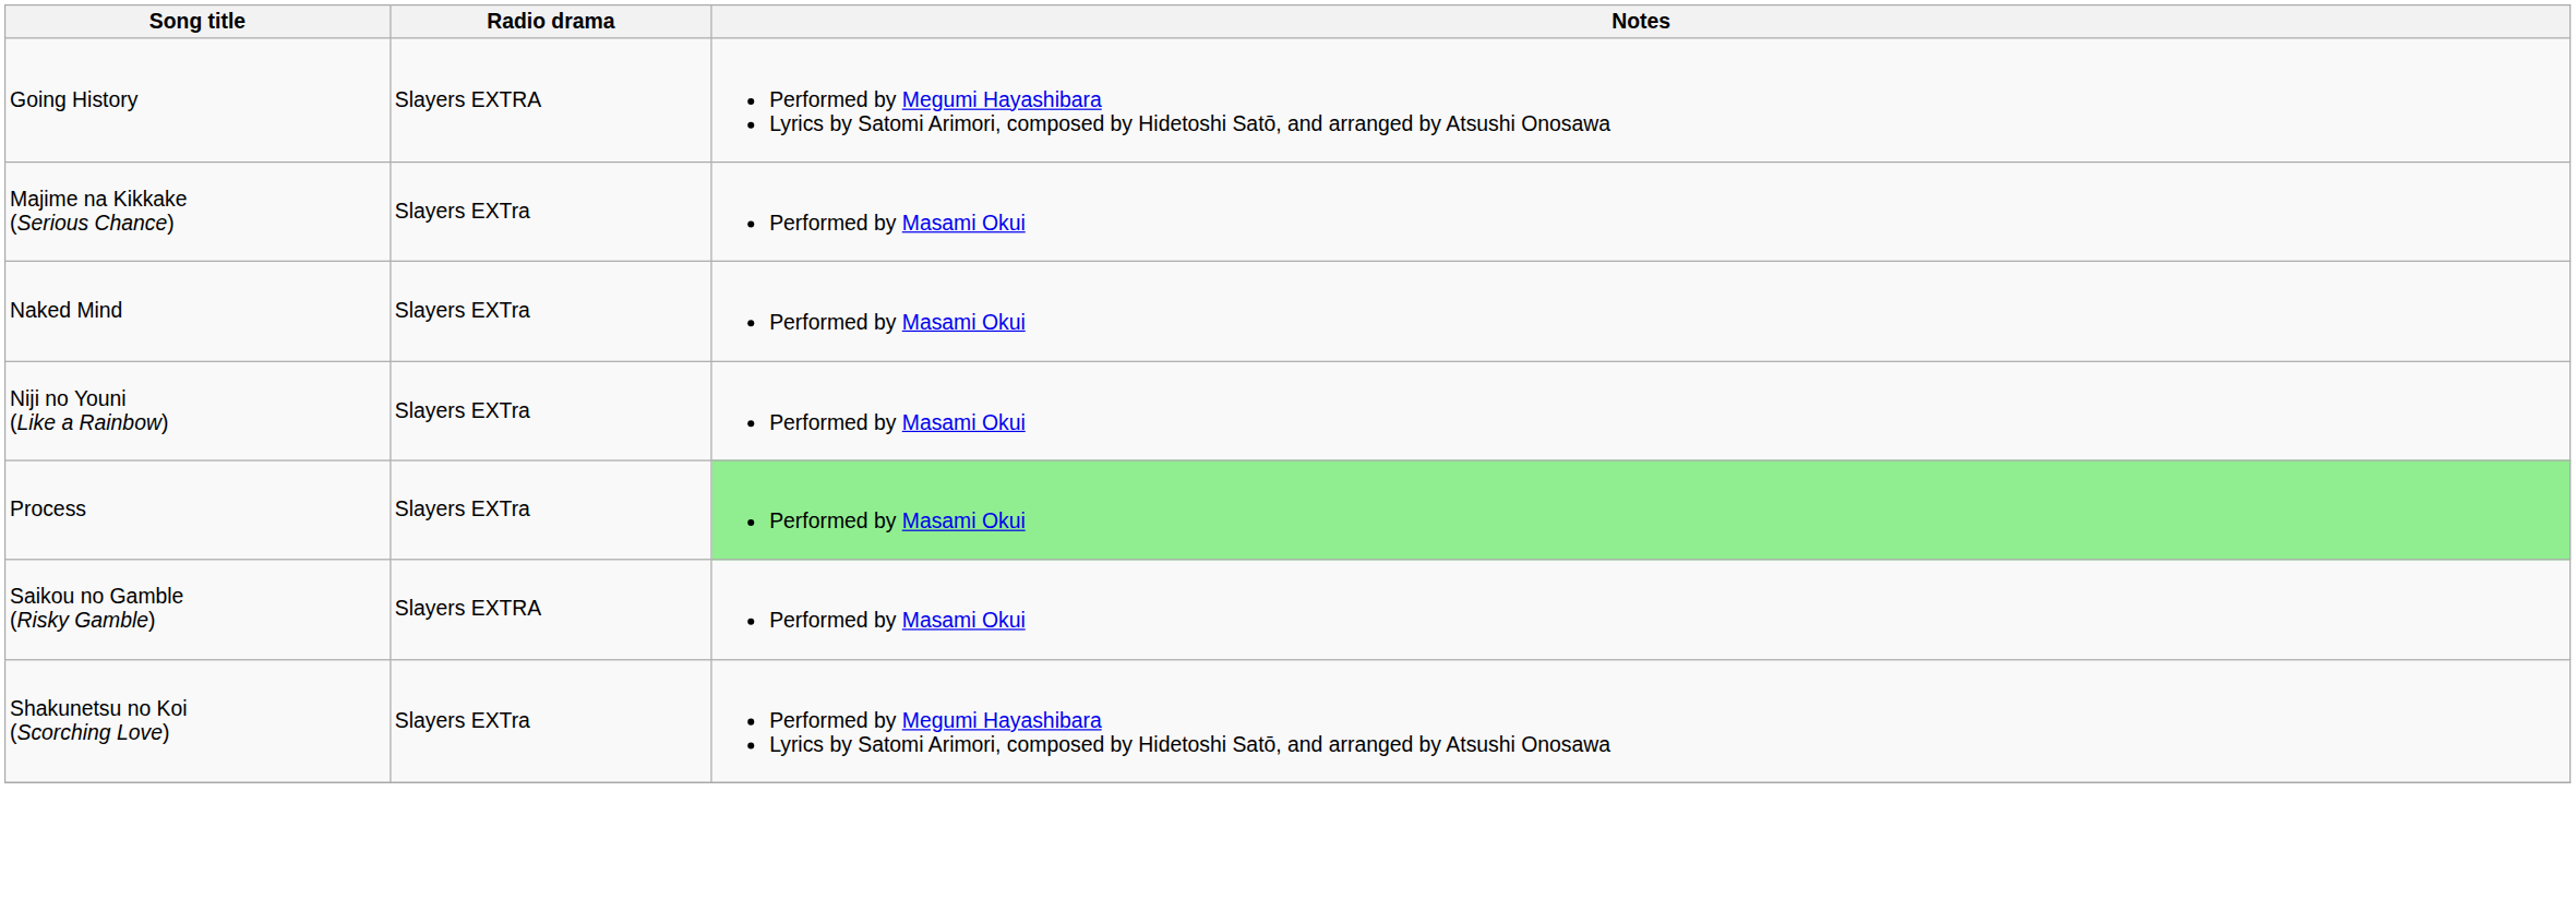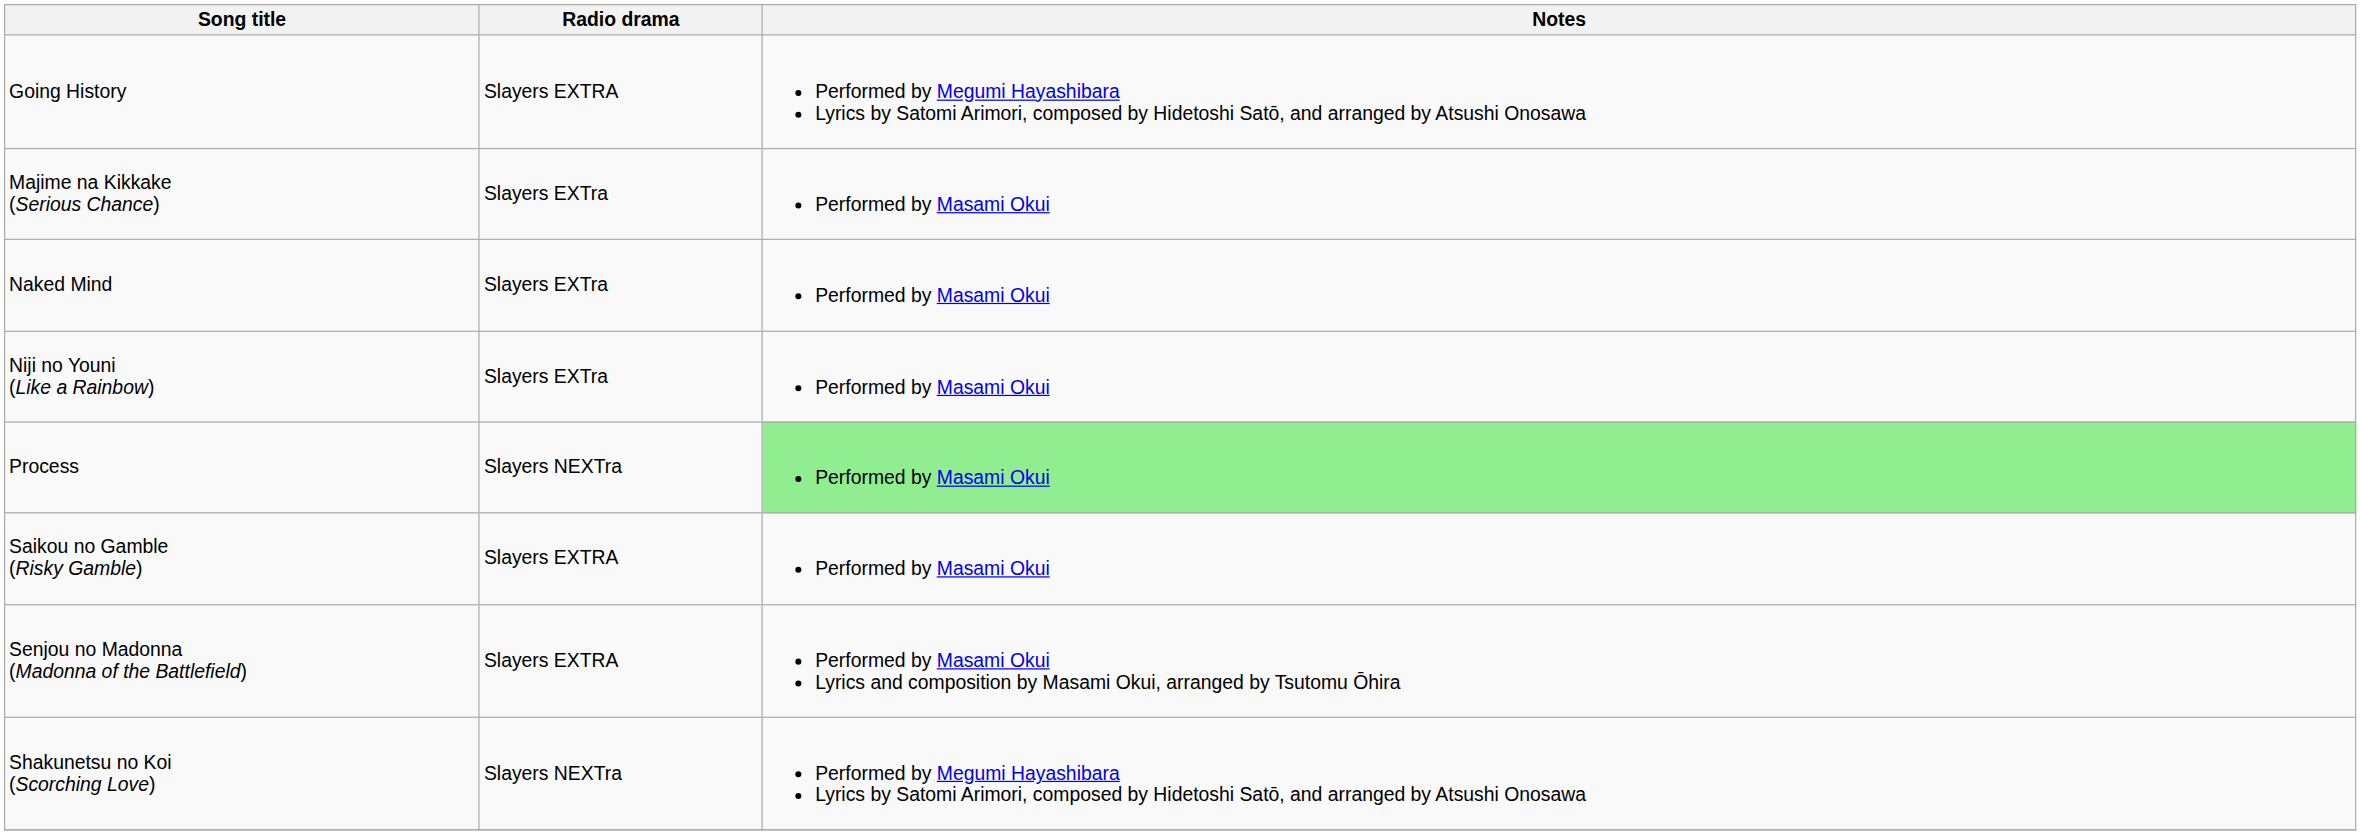Process | Radio drama: Slayers EXTra -> Slayers NEXTra
+ row: Senjou no Madonna (Madonna of the Battlefield) | Slayers EXTRA | Performed by Masami Okui Lyrics and composition by Masami Okui, arranged by Tsutomu Ōhira
Shakunetsu no Koi (Scorching Love) | Radio drama: Slayers EXTra -> Slayers NEXTra
